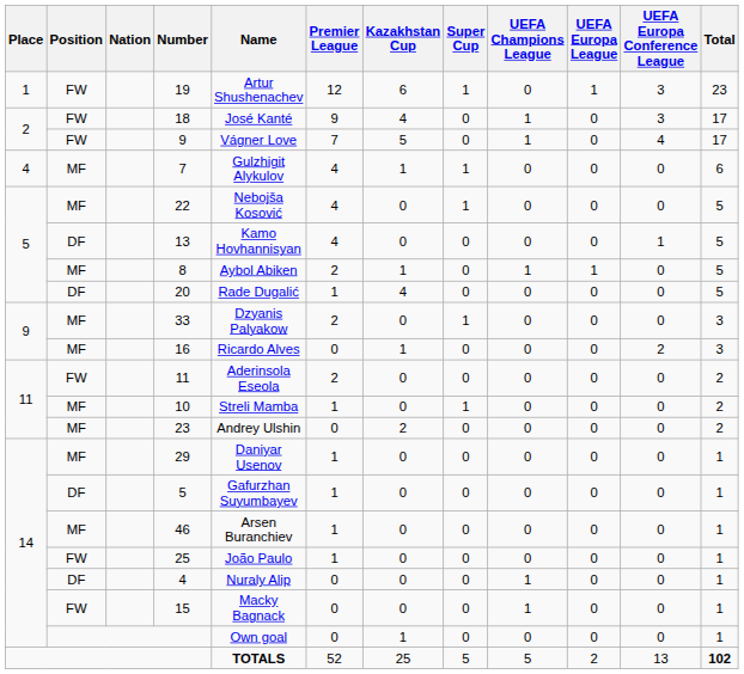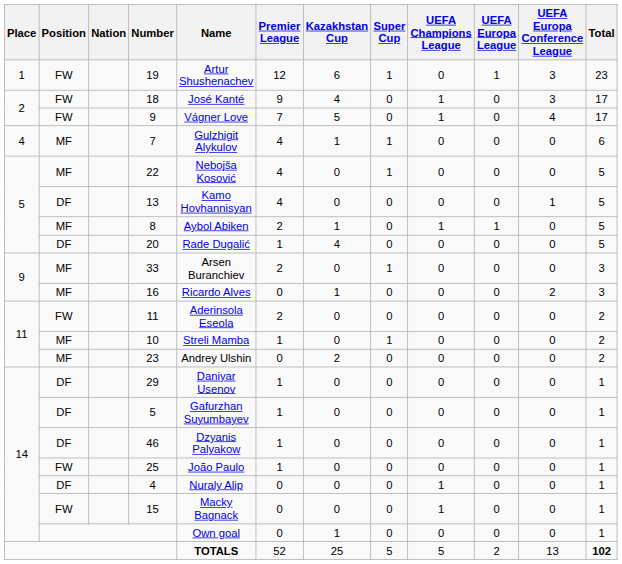33 | Name: Dzyanis Palyakow -> Arsen Buranchiev
29 | Position: MF -> DF
46 | Position: MF -> DF
46 | Name: Arsen Buranchiev -> Dzyanis Palyakow
